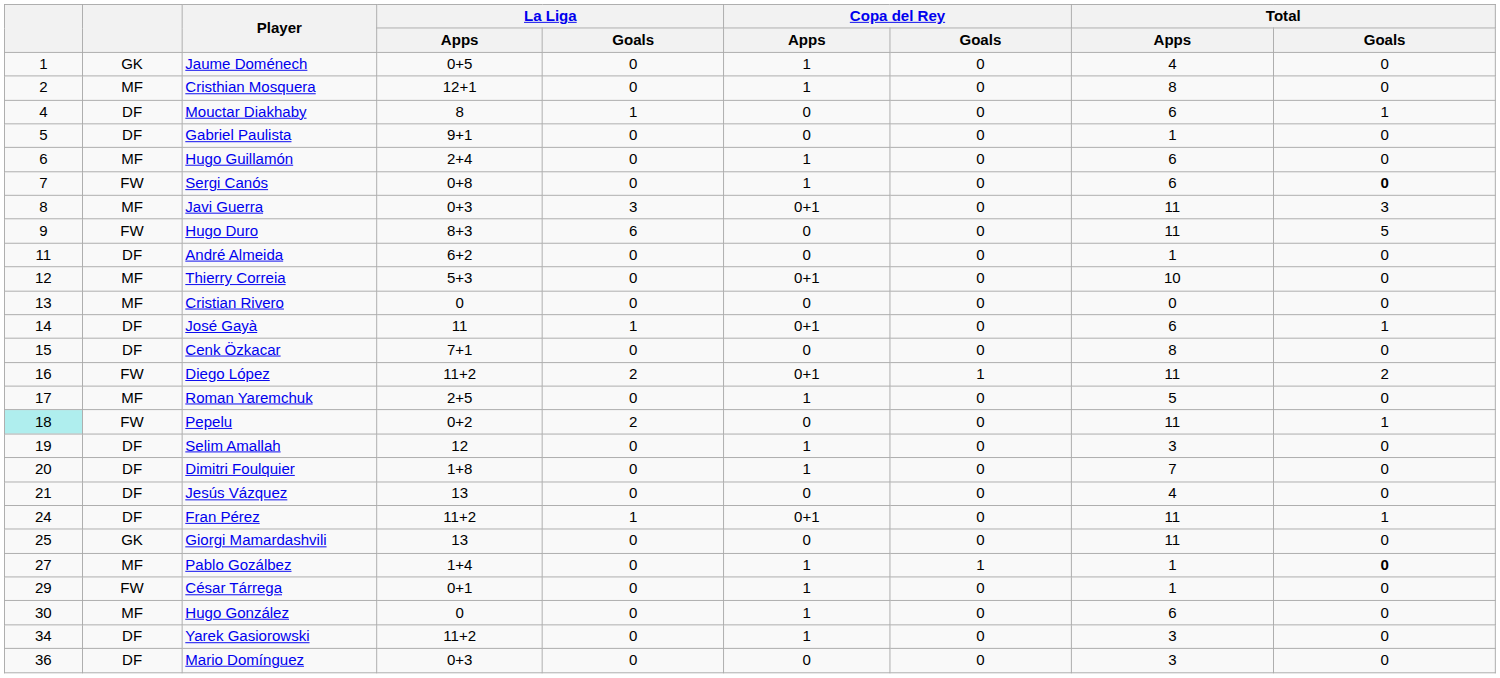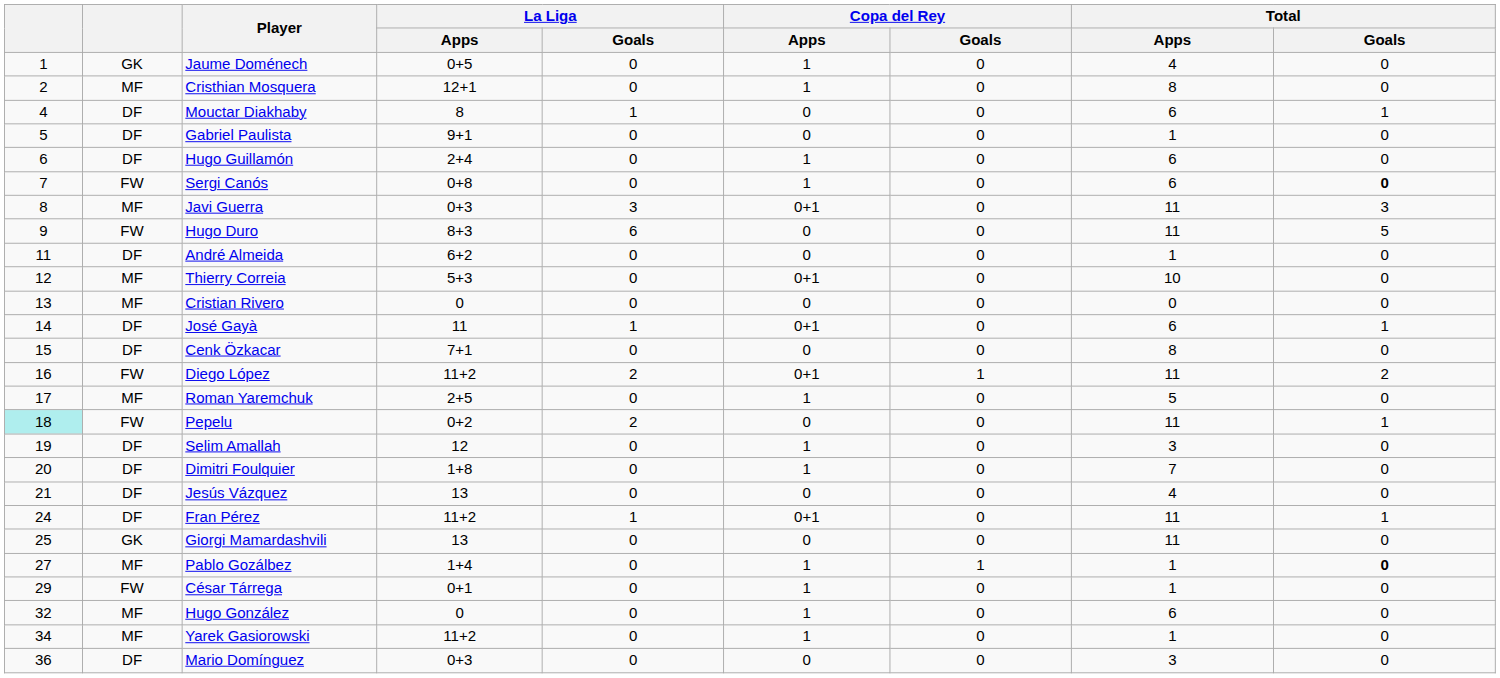Hugo Guillamón | column 2: MF -> DF
Hugo González | column 1: 30 -> 32
Yarek Gasiorowski | column 2: DF -> MF
Yarek Gasiorowski | Total / Apps: 3 -> 1
